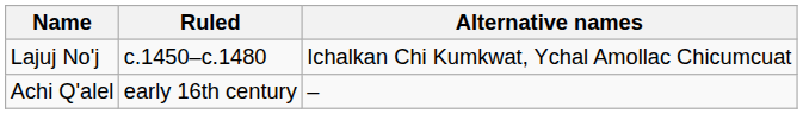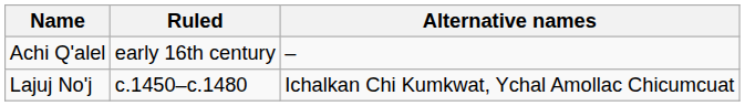rows swapped: Lajuj No'j <-> Achi Q'alel
